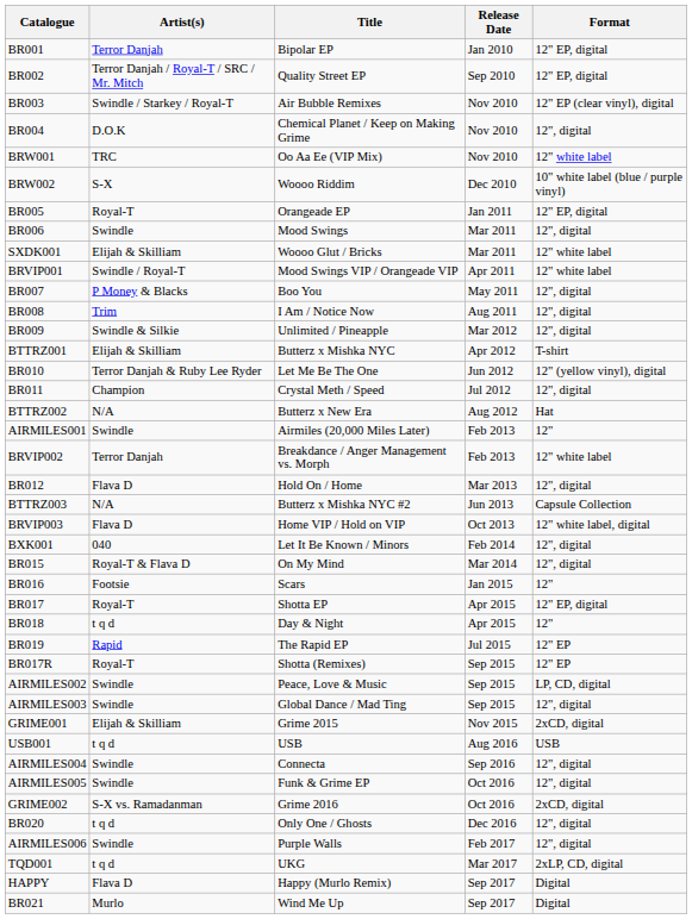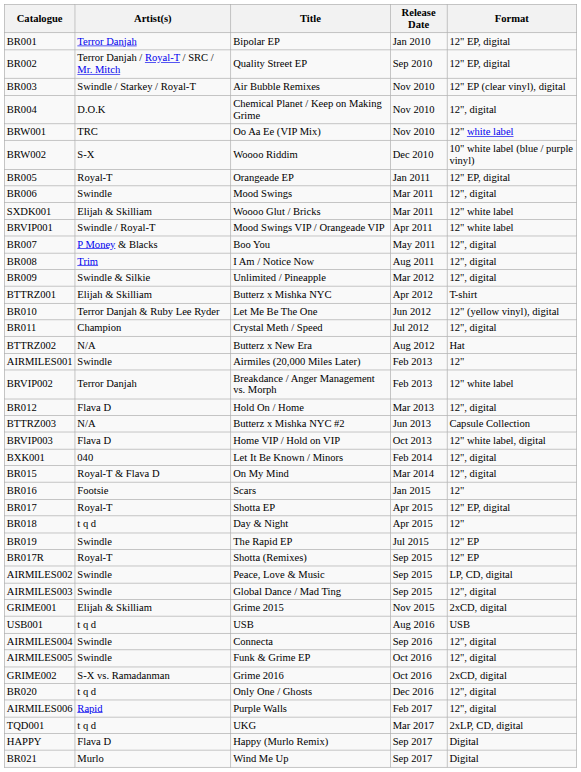BR019 | Artist(s): Rapid -> Swindle
AIRMILES006 | Artist(s): Swindle -> Rapid
